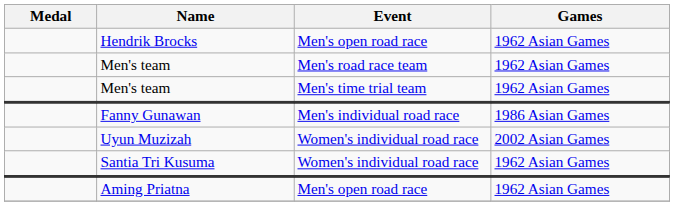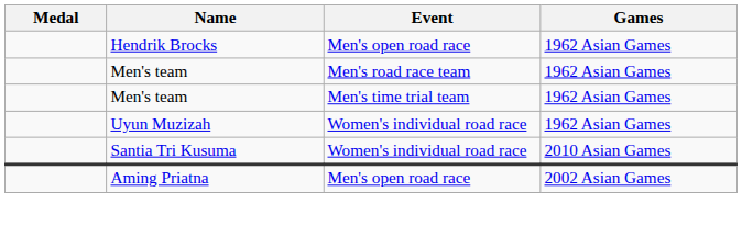- row: Fanny Gunawan | Men's individual road race | 1986 Asian Games
Uyun Muzizah | Games: 2002 Asian Games -> 1962 Asian Games
Santia Tri Kusuma | Games: 1962 Asian Games -> 2010 Asian Games
Aming Priatna | Games: 1962 Asian Games -> 2002 Asian Games
